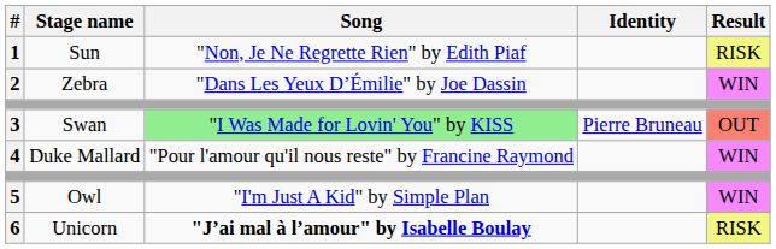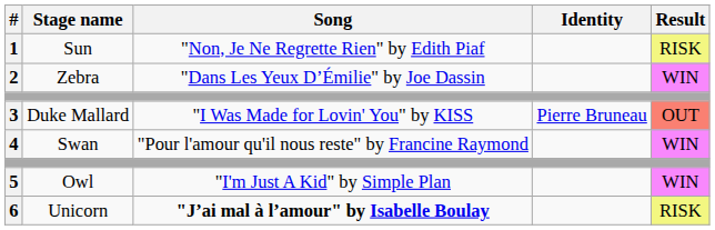3 | Stage name: Swan -> Duke Mallard
3 | Song: lightgreen background -> no background
4 | Stage name: Duke Mallard -> Swan
